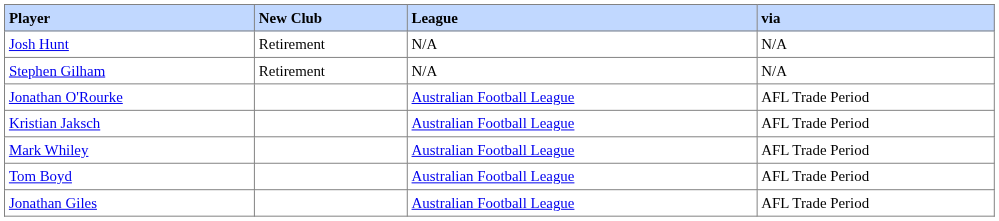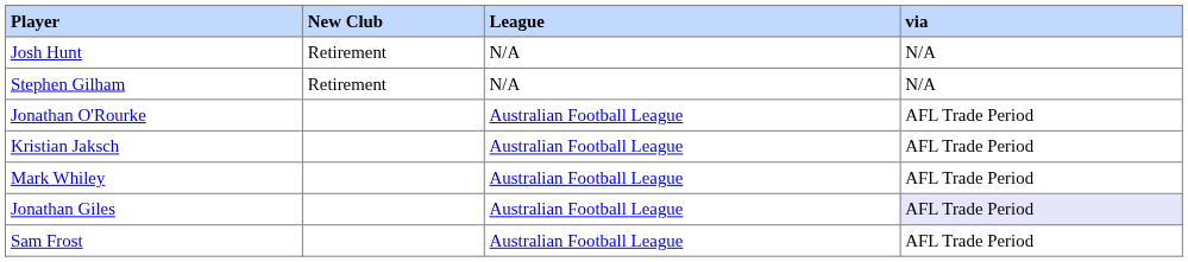- row: Tom Boyd | Australian Football League | AFL Trade Period
Jonathan Giles | via: no background -> lavender background
+ row: Sam Frost | Australian Football League | AFL Trade Period
